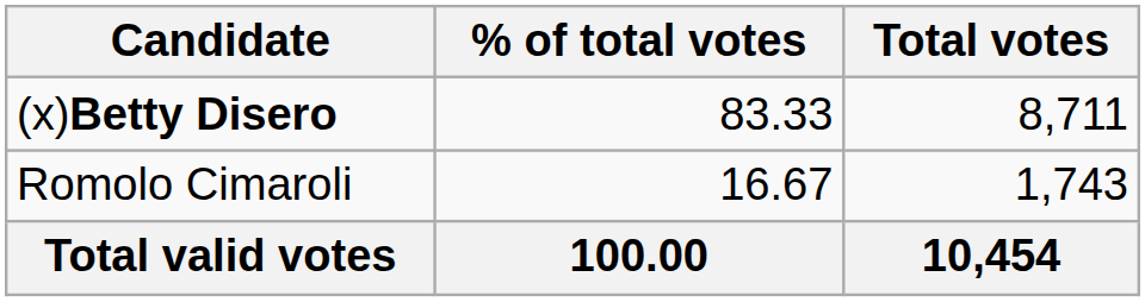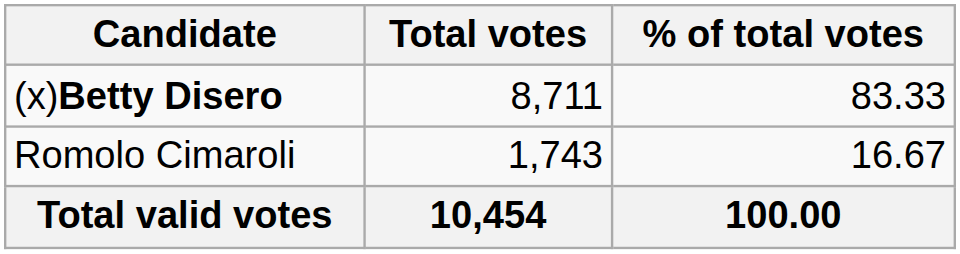columns swapped: Total votes <-> % of total votes
